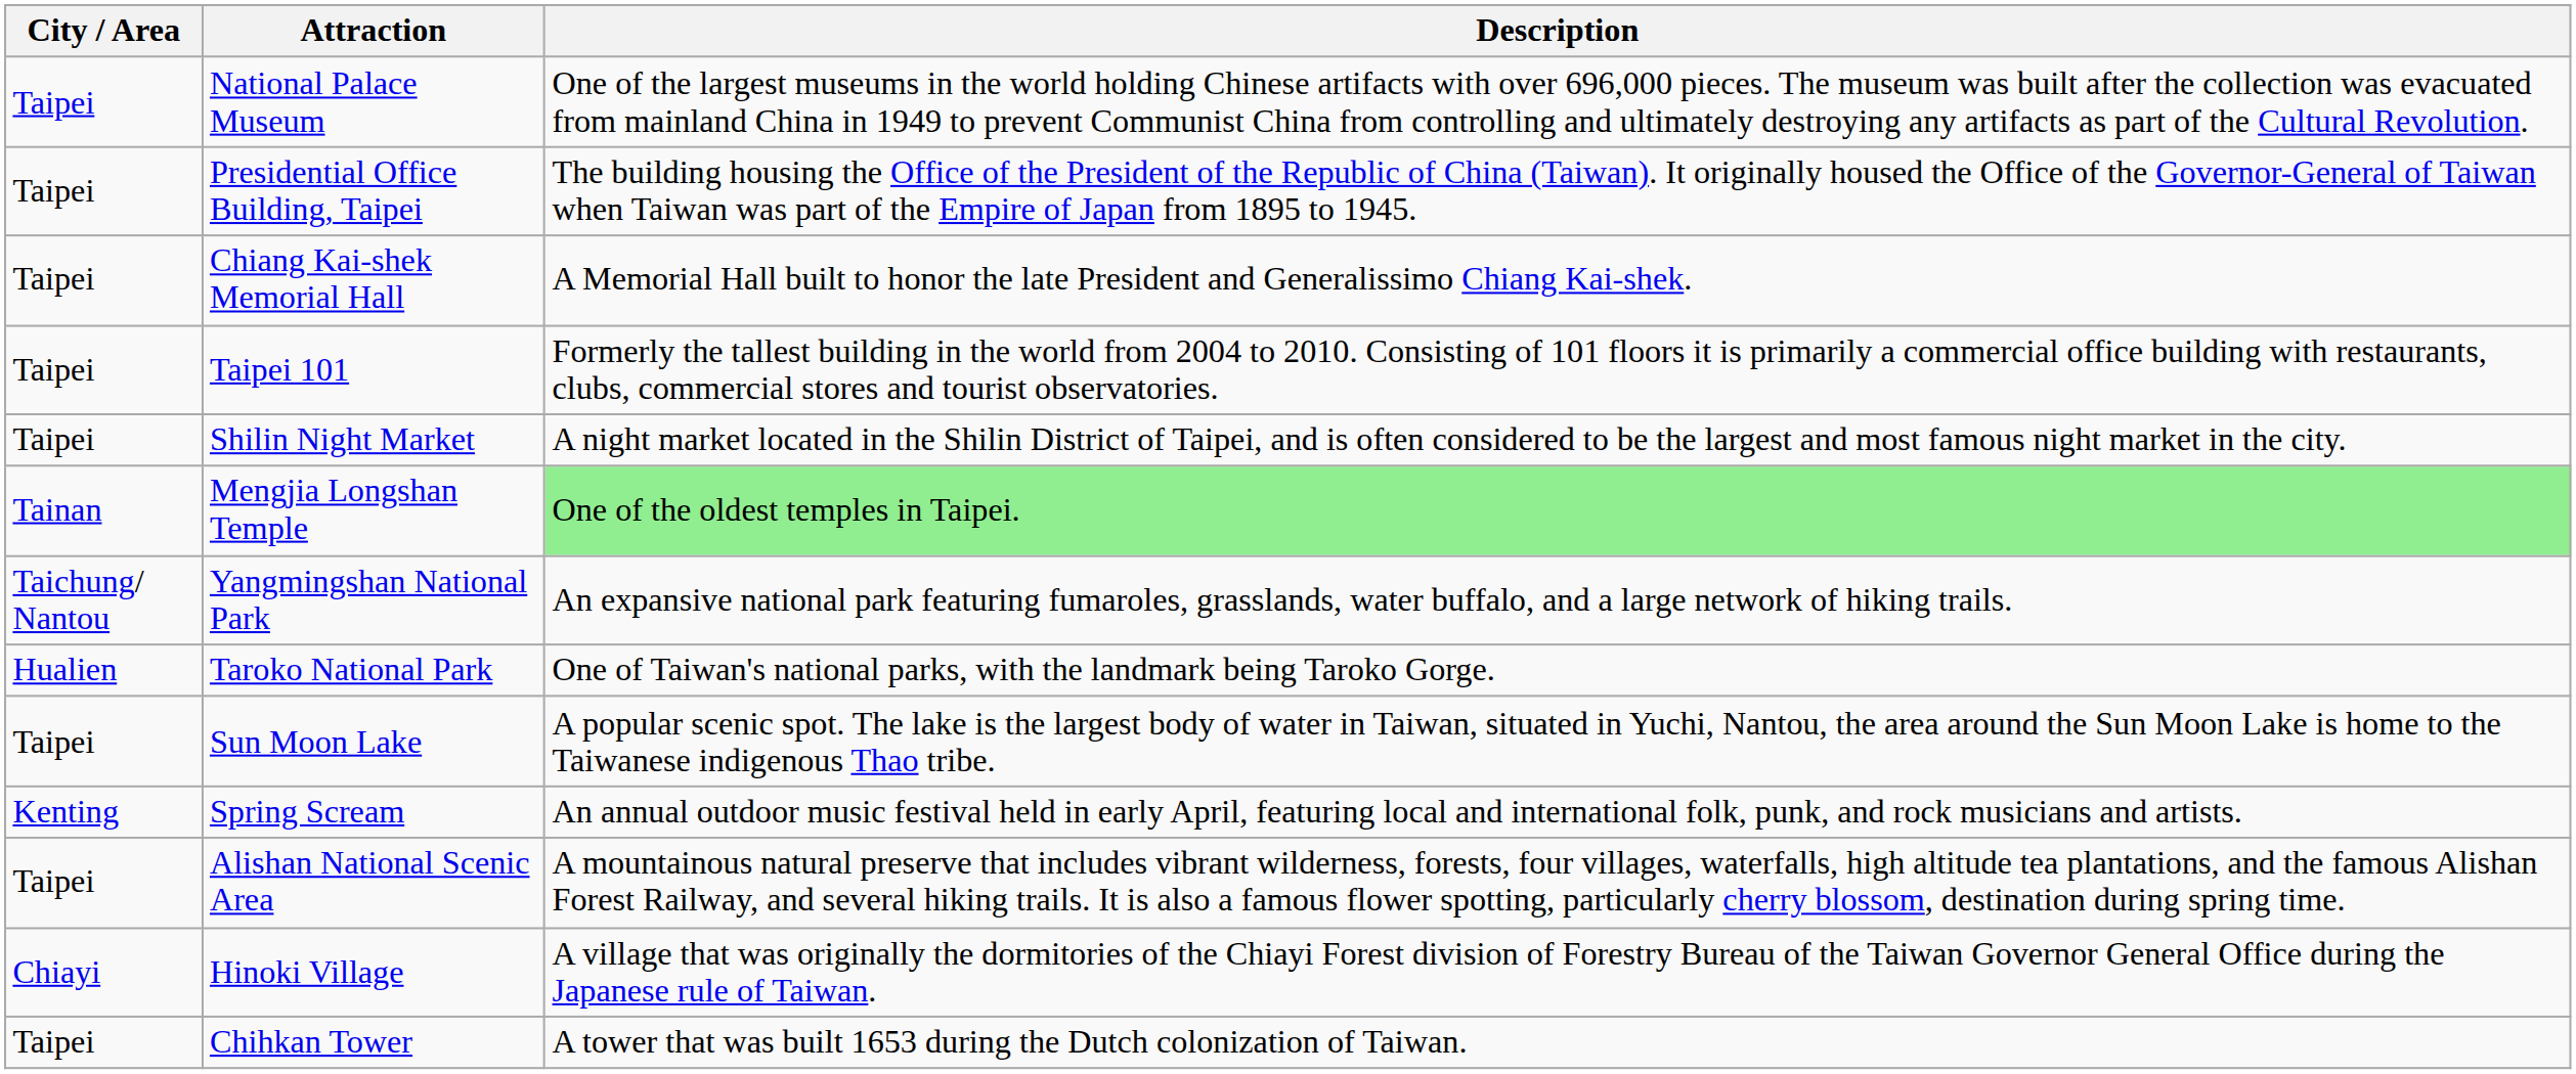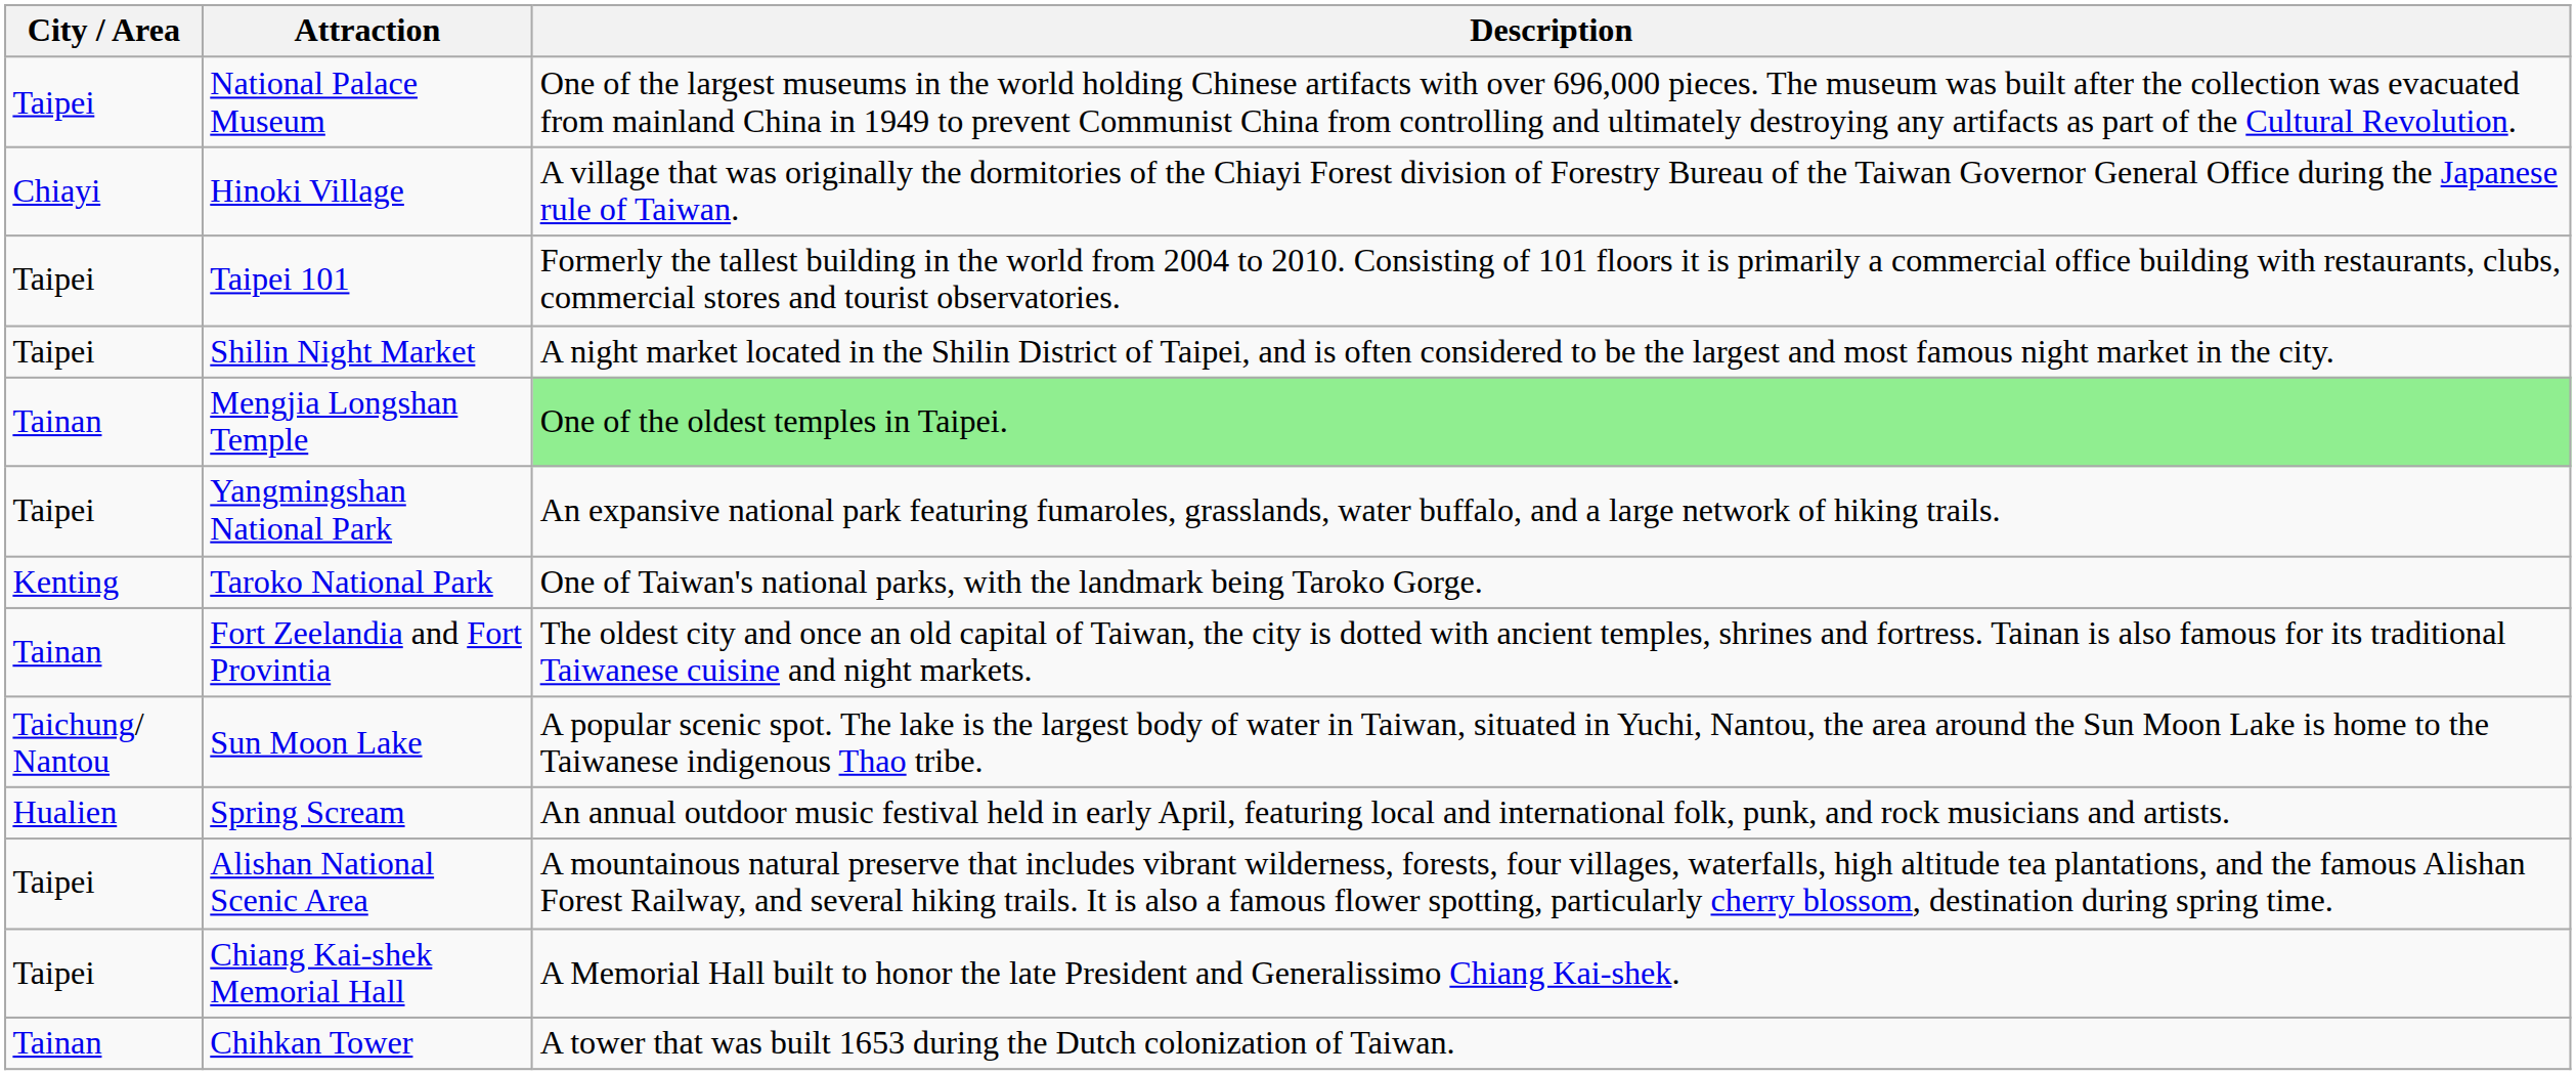- row: Taipei | Presidential Office Building, Taipei | The building housing the Office of the President of the Republic of China (Taiwan). It originally housed the Office of the Governor-General of Taiwan when Taiwan was part of the Empire of Japan from 1895 to 1945.
rows swapped: Chiang Kai-shek Memorial Hall <-> Hinoki Village
Yangmingshan National Park | City / Area: Taichung/ Nantou -> Taipei
Taroko National Park | City / Area: Hualien -> Kenting
+ row: Tainan | Fort Zeelandia and Fort Provintia | The oldest city and once an old capital of Taiwan, the city is dotted with ancient temples, shrines and fortress. Tainan is also famous for its traditional Taiwanese cuisine and night markets.
Sun Moon Lake | City / Area: Taipei -> Taichung/ Nantou
Spring Scream | City / Area: Kenting -> Hualien
Chihkan Tower | City / Area: Taipei -> Tainan
